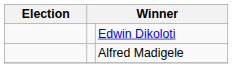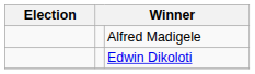rows swapped: Alfred Madigele <-> Edwin Dikoloti
